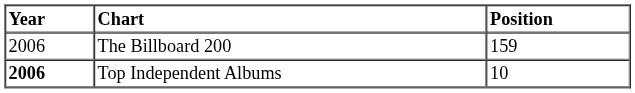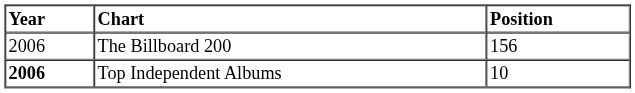The Billboard 200 | Position: 159 -> 156
